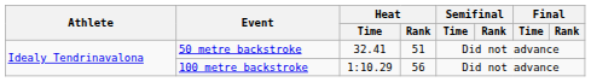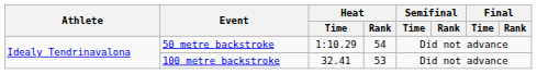50 metre backstroke | Heat / Time: 32.41 -> 1:10.29
50 metre backstroke | Heat / Rank: 51 -> 54
100 metre backstroke | Heat / Time: 1:10.29 -> 32.41
100 metre backstroke | Heat / Rank: 56 -> 53
